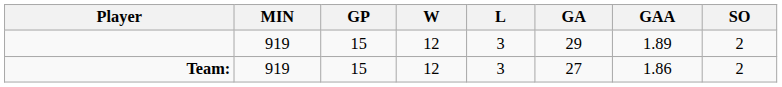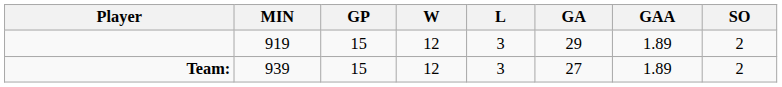Team: | MIN: 919 -> 939
Team: | GAA: 1.86 -> 1.89
